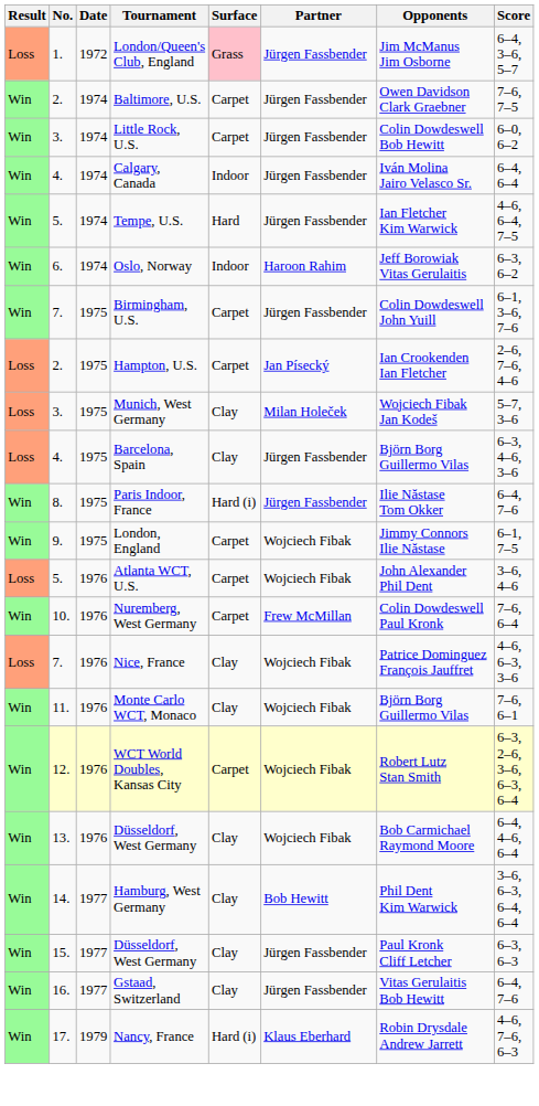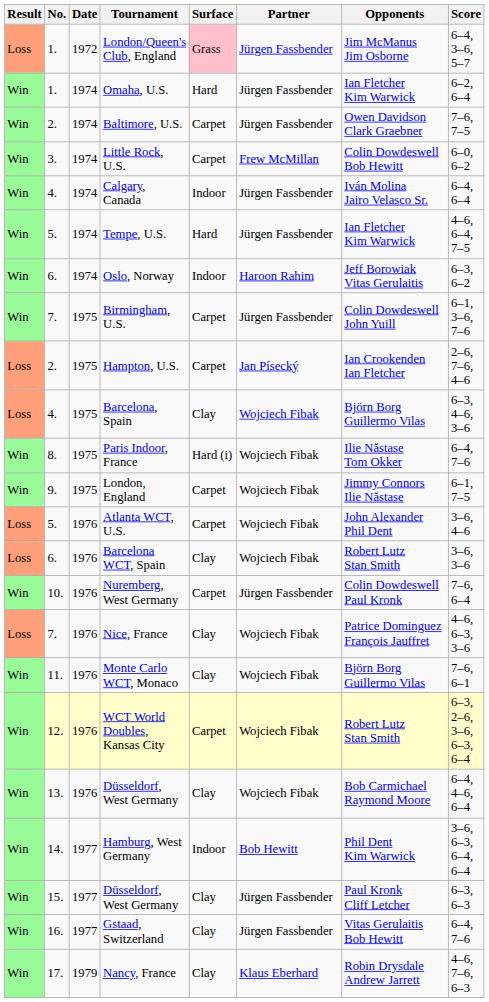+ row: Win | 1. | 1974 | Omaha, U.S. | Hard | Jürgen Fassbender | Ian Fletcher Kim Warwick | 6–2, 6–4
Little Rock, U.S. | Partner: Jürgen Fassbender -> Frew McMillan
- row: Loss | 3. | 1975 | Munich, West Germany | Clay | Milan Holeček | Wojciech Fibak Jan Kodeš | 5–7, 3–6
Barcelona, Spain | Partner: Jürgen Fassbender -> Wojciech Fibak
Paris Indoor, France | Partner: Jürgen Fassbender -> Wojciech Fibak
+ row: Loss | 6. | 1976 | Barcelona WCT, Spain | Clay | Wojciech Fibak | Robert Lutz Stan Smith | 3–6, 3–6
Nuremberg, West Germany | Partner: Frew McMillan -> Jürgen Fassbender
Hamburg, West Germany | Surface: Clay -> Indoor
Nancy, France | Surface: Hard (i) -> Clay
